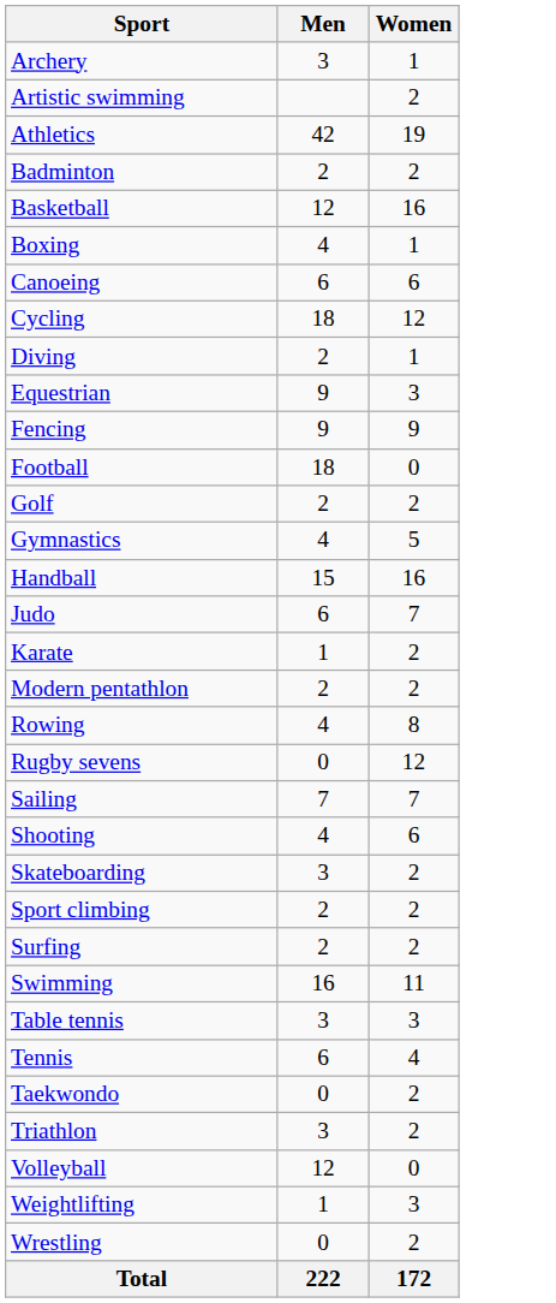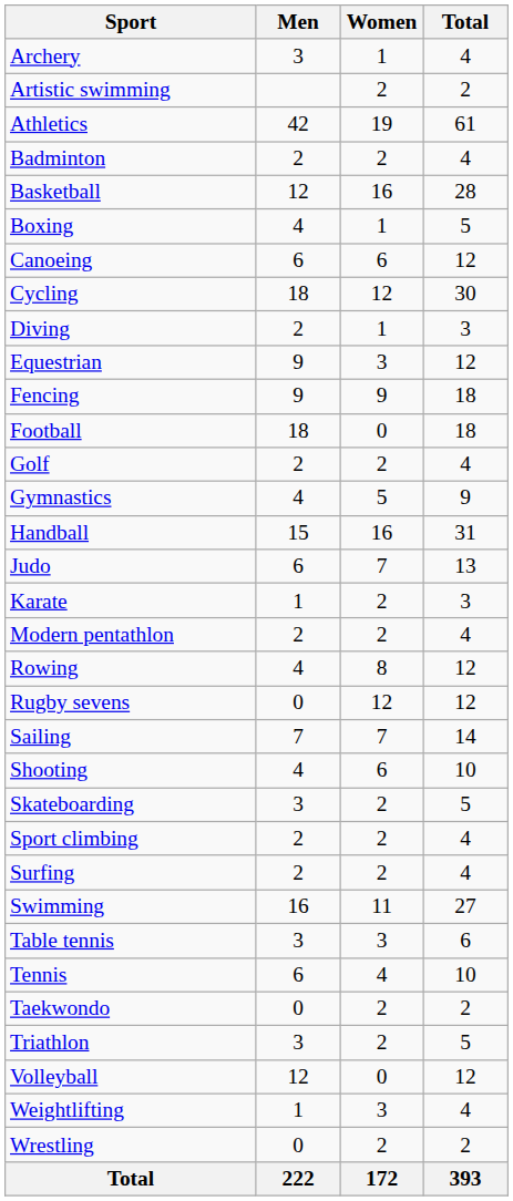+ column: Total | 4 | 2 | 61 | 4 | 28 | 5 | 12 | 30 | 3 | 12 | 18 | 18 | 4 | 9 | 31 | 13 | 3 | 4 | 12 | 12 | 14 | 10 | 5 | 4 | 4 | 27 | 6 | 10 | 2 | 5 | 12 | 4 | 2 | 393
